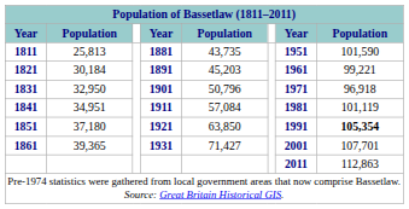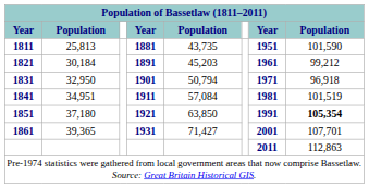1821 | column 8: 99,221 -> 99,212
1831 | column 5: 50,796 -> 50,794
1841 | column 8: 101,119 -> 101,519
